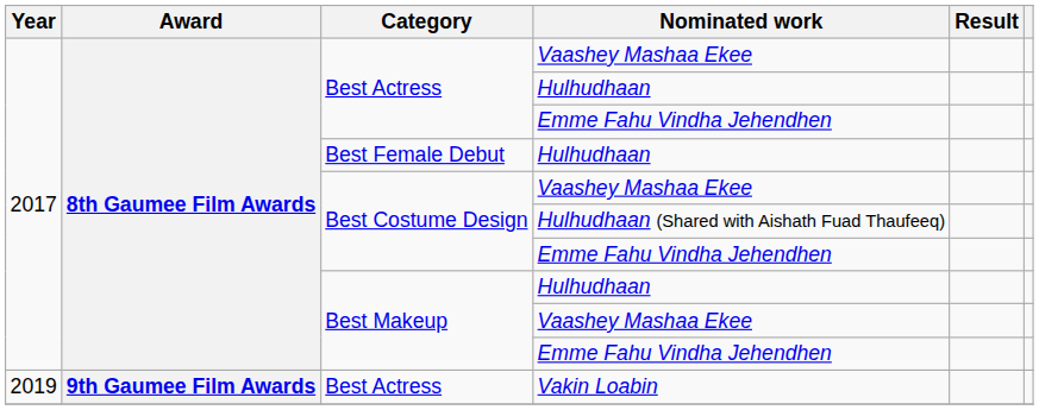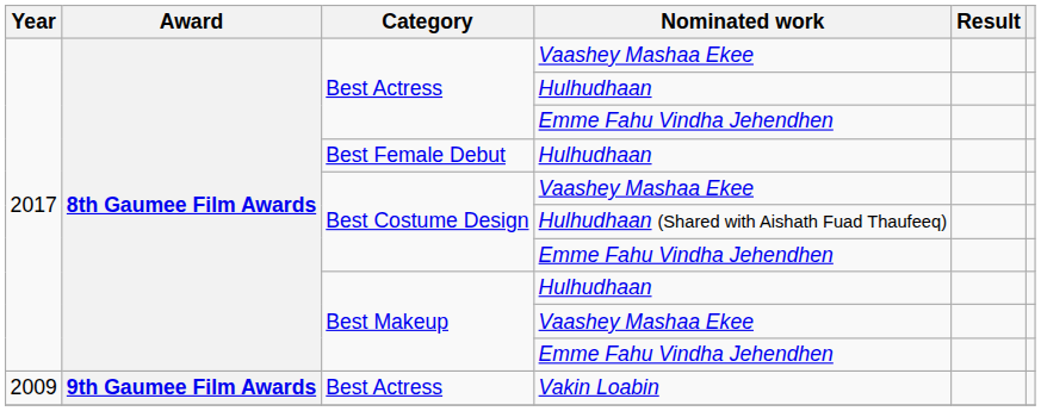Vakin Loabin | Year: 2019 -> 2009
